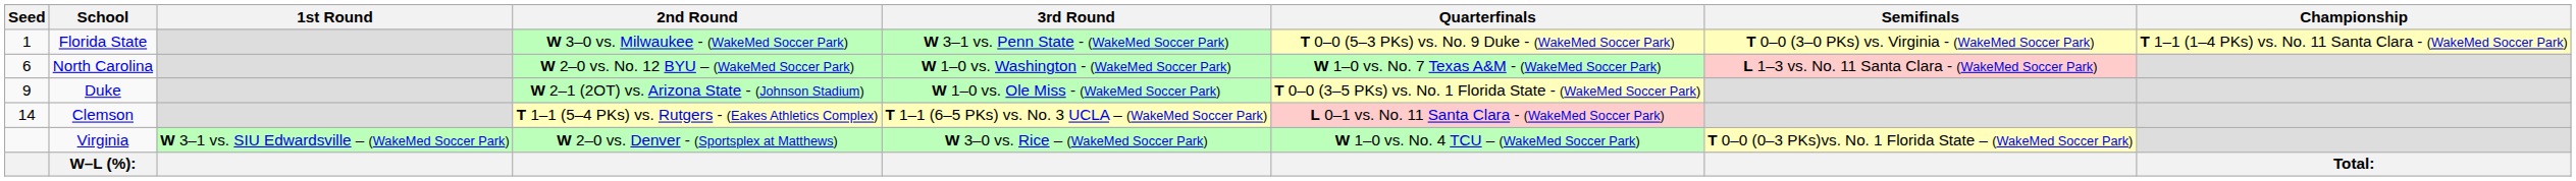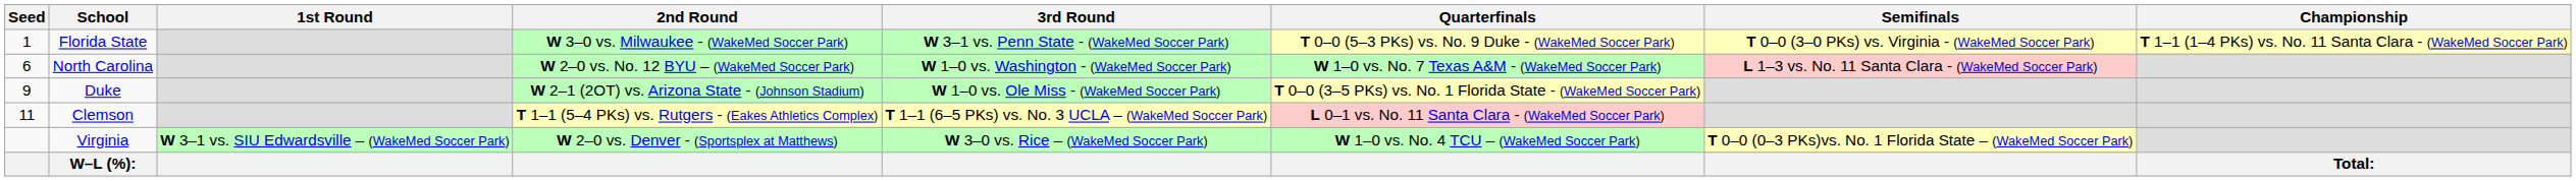Clemson | Seed: 14 -> 11
